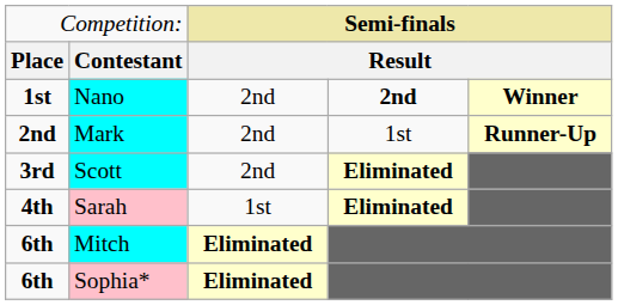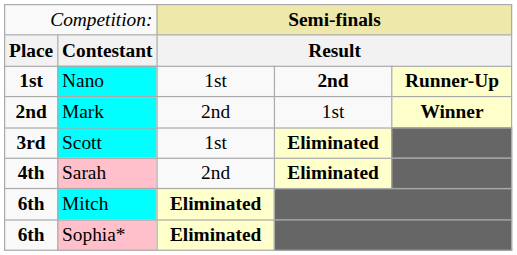Nano | column 3: 2nd -> 1st
Nano | column 5: Winner -> Runner-Up
Mark | column 5: Runner-Up -> Winner
Scott | column 3: 2nd -> 1st
Sarah | column 3: 1st -> 2nd
